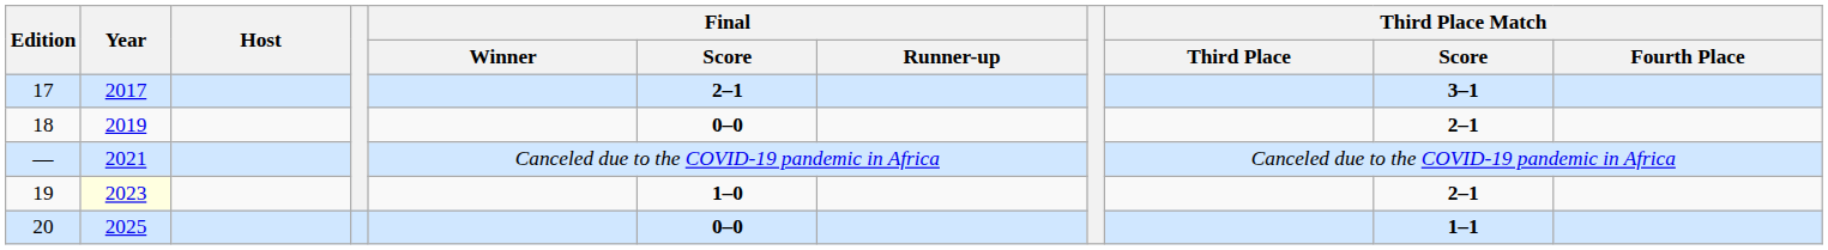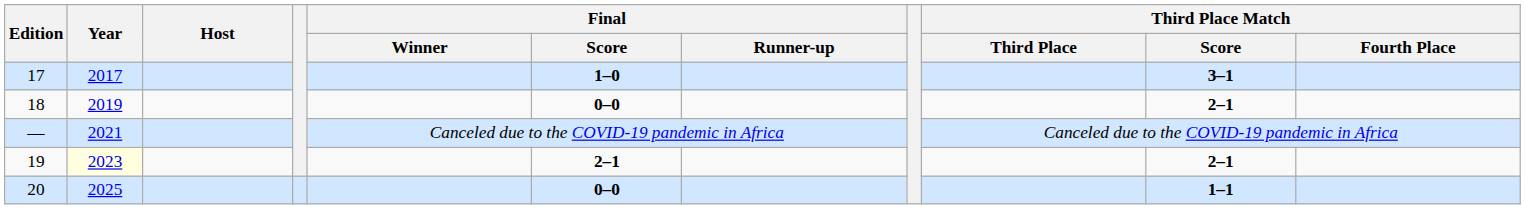17 | Final / Score: 2–1 -> 1–0
19 | Final / Score: 1–0 -> 2–1
